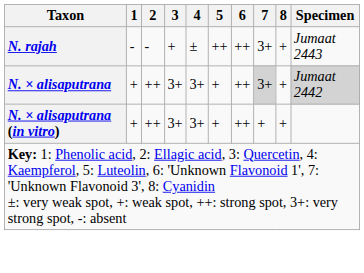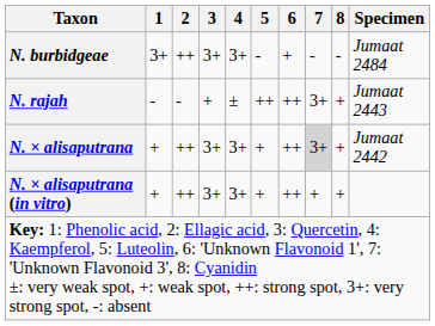+ row: N. burbidgeae | 3+ | ++ | 3+ | 3+ | - | + | - | - | Jumaat 2484
N. × alisaputrana | Specimen: lightgrey background -> no background
